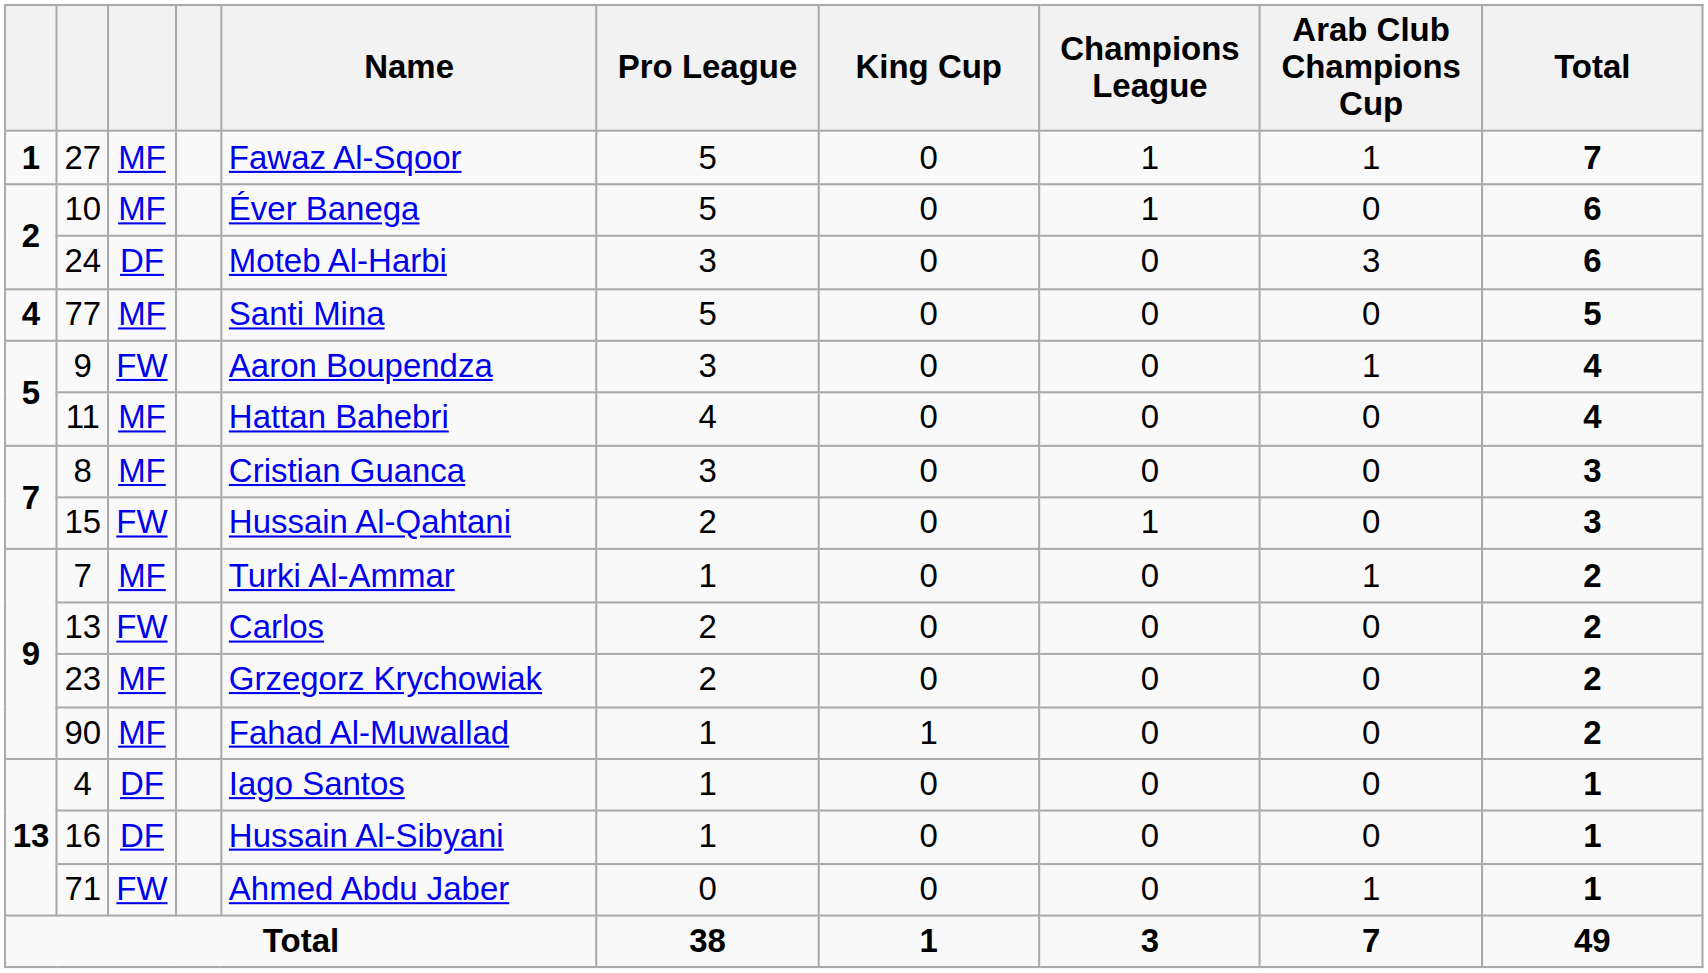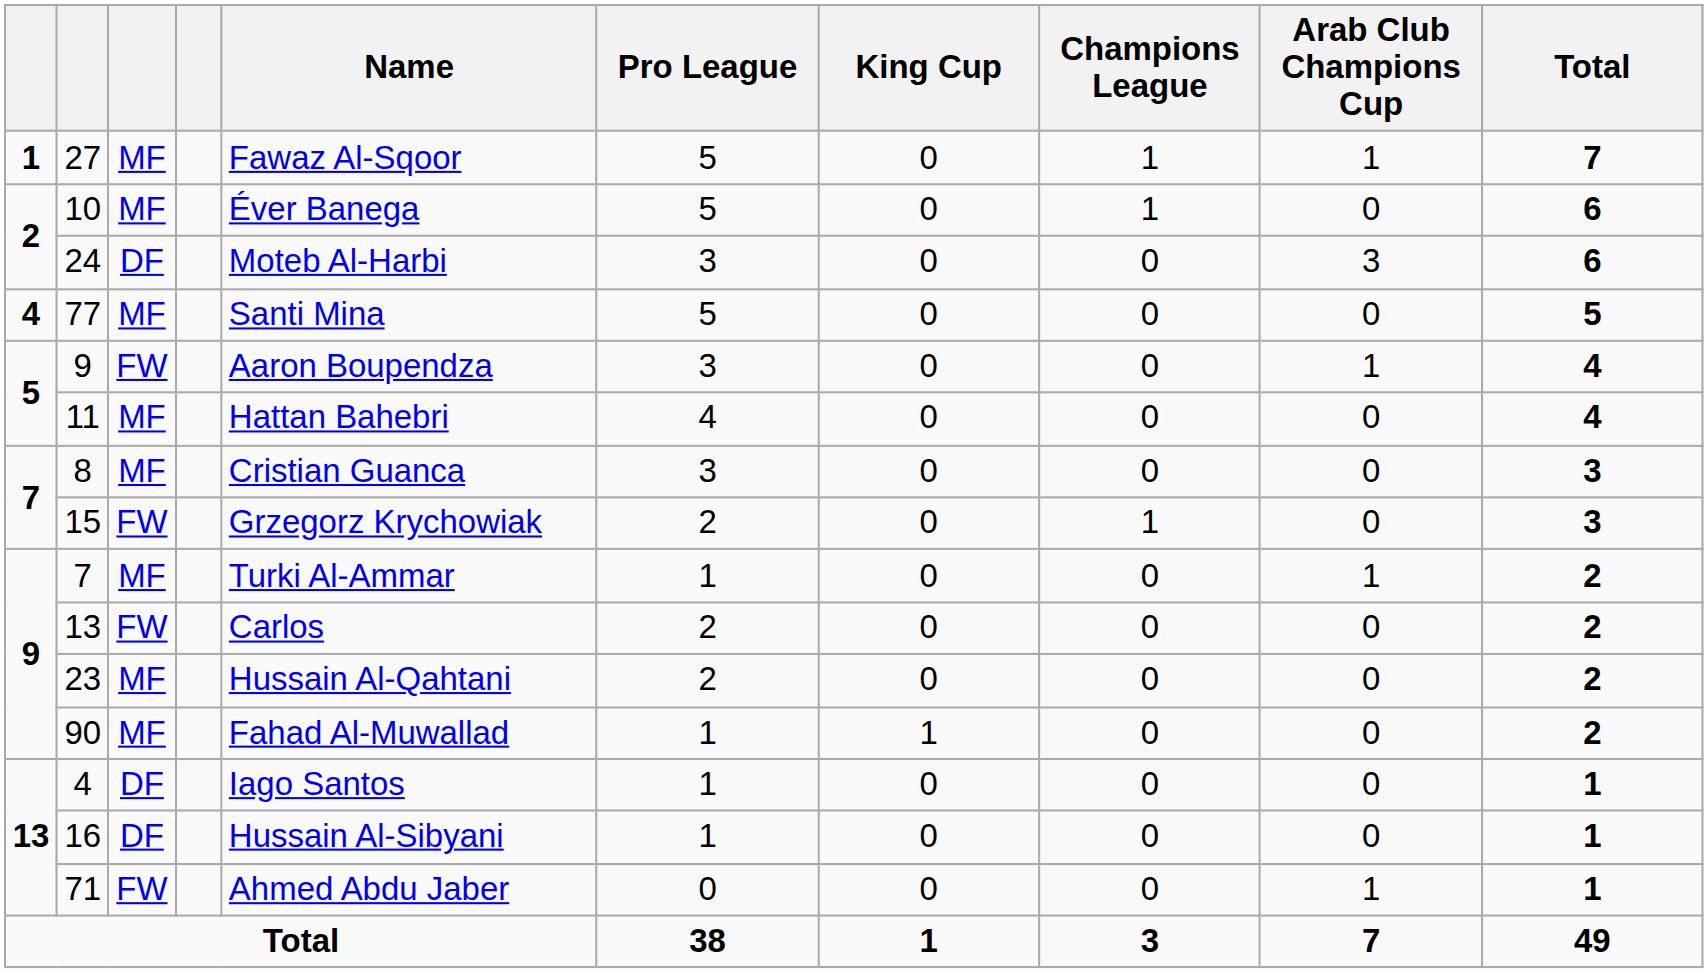15 | Name: Hussain Al-Qahtani -> Grzegorz Krychowiak
23 | Name: Grzegorz Krychowiak -> Hussain Al-Qahtani
